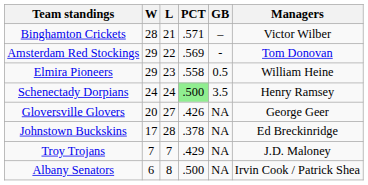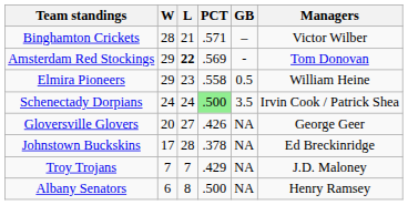Amsterdam Red Stockings | L: normal -> bold
Schenectady Dorpians | Managers: Henry Ramsey -> Irvin Cook / Patrick Shea
Albany Senators | Managers: Irvin Cook / Patrick Shea -> Henry Ramsey
